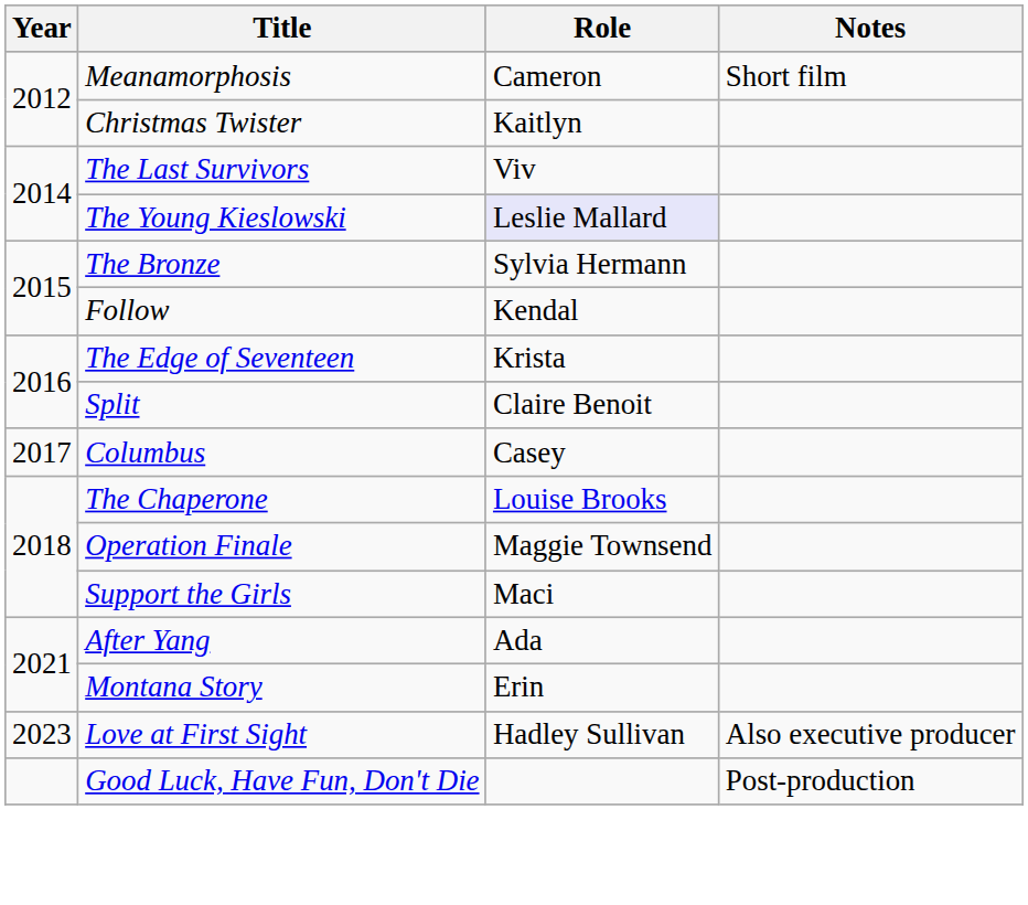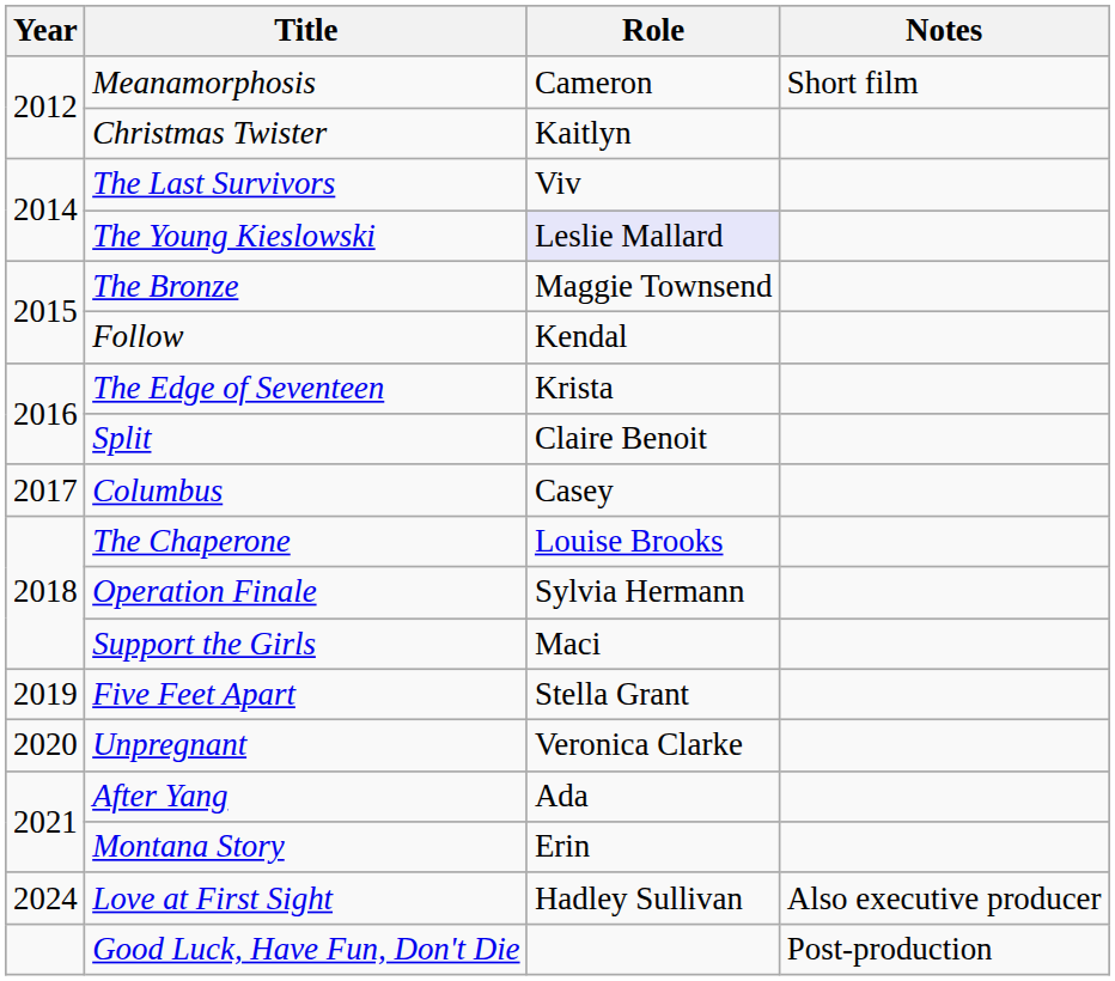The Bronze | Role: Sylvia Hermann -> Maggie Townsend
Operation Finale | Role: Maggie Townsend -> Sylvia Hermann
+ row: 2019 | Five Feet Apart | Stella Grant
+ row: 2020 | Unpregnant | Veronica Clarke
Love at First Sight | Year: 2023 -> 2024
